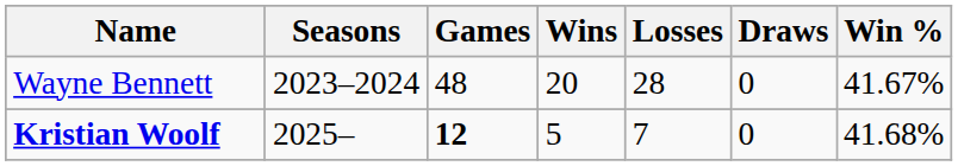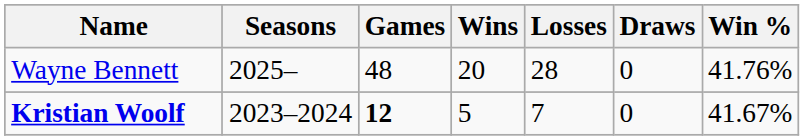Wayne Bennett | Seasons: 2023–2024 -> 2025–
Wayne Bennett | Win %: 41.67% -> 41.76%
Kristian Woolf | Seasons: 2025– -> 2023–2024
Kristian Woolf | Win %: 41.68% -> 41.67%
